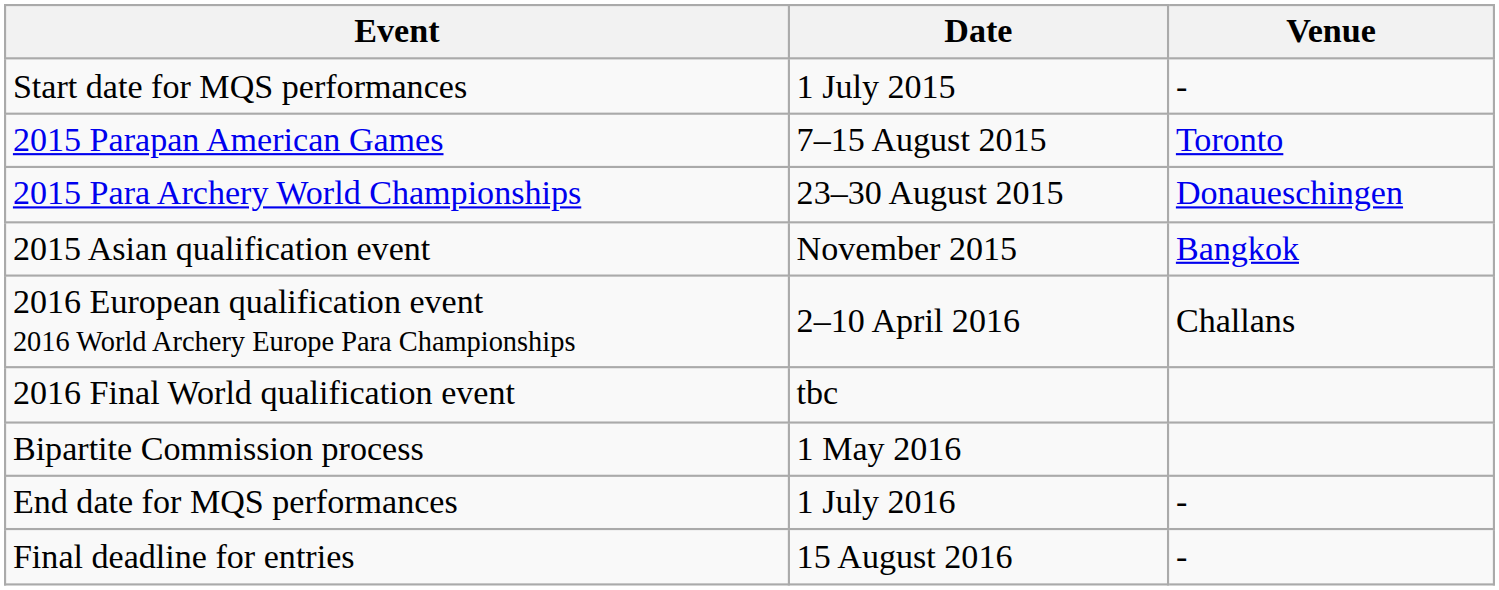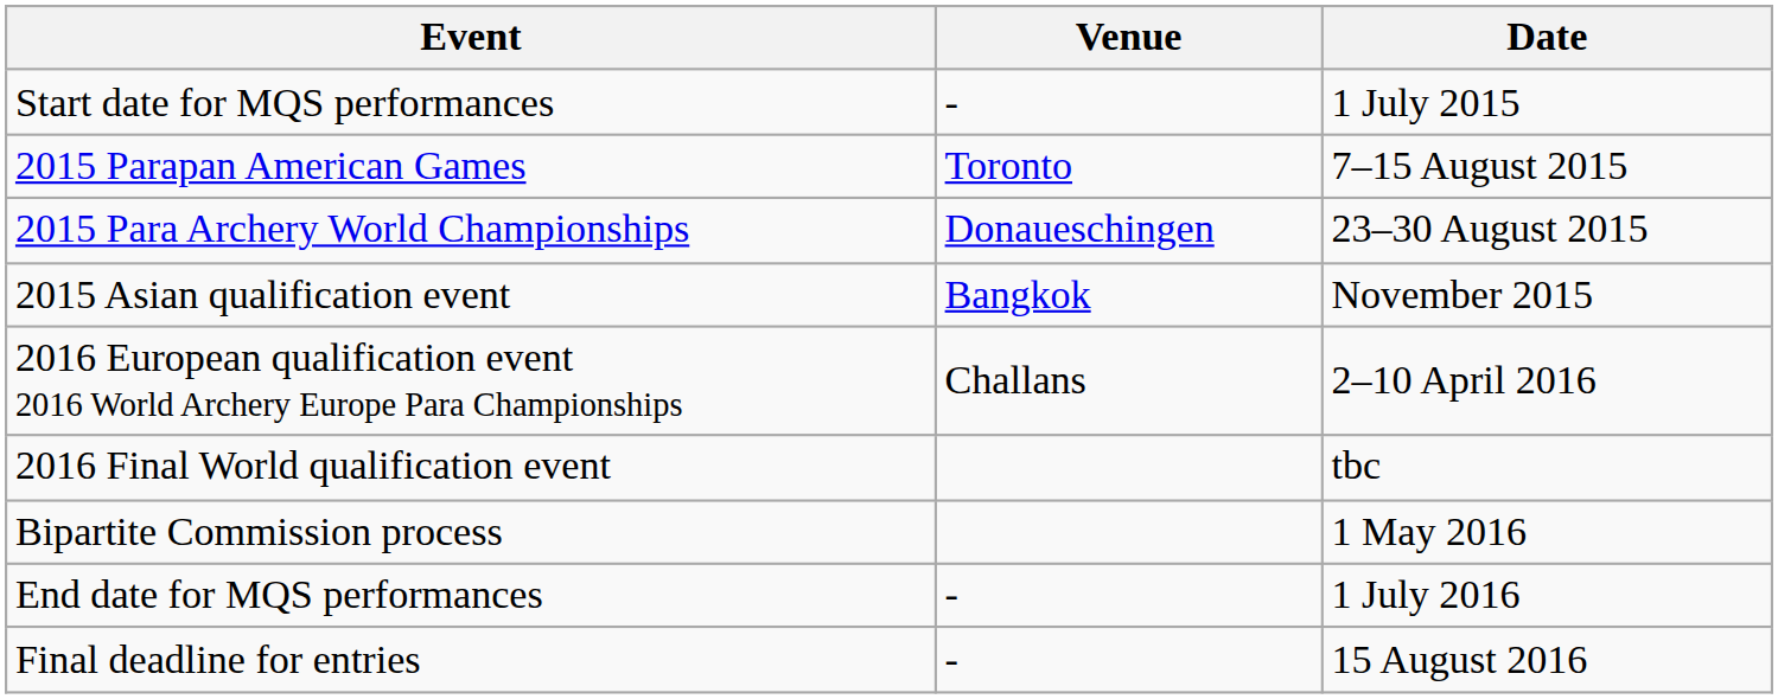columns swapped: Date <-> Venue
